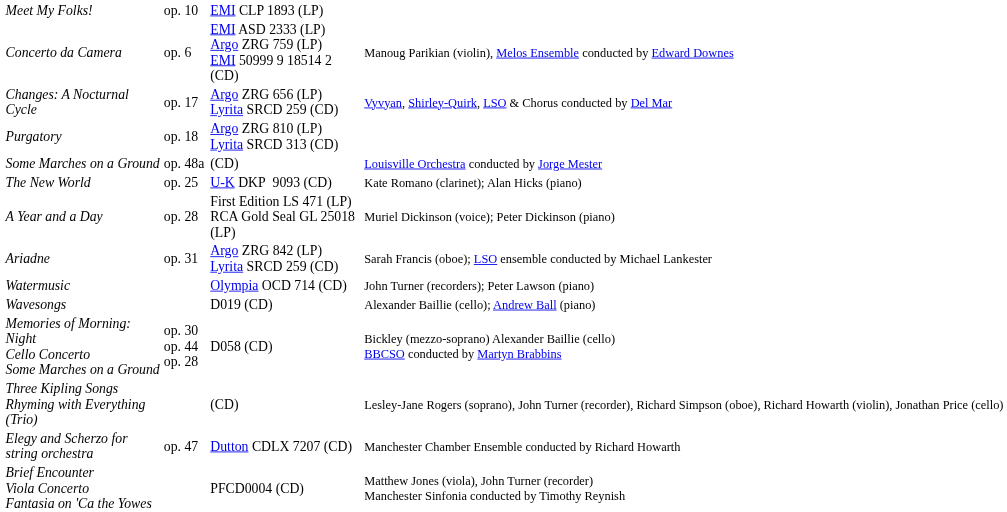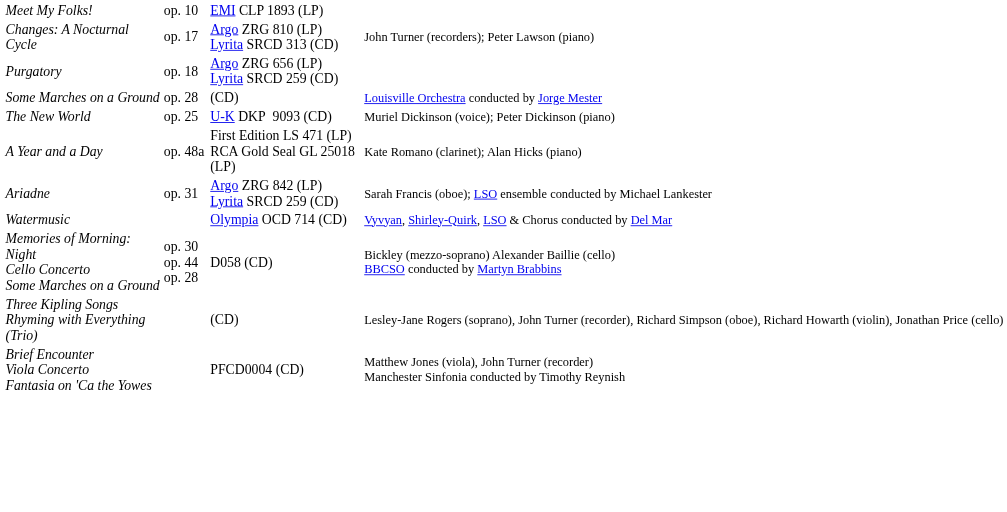- row: Concerto da Camera | op. 6 | EMI ASD 2333 (LP) Argo ZRG 759 (LP) EMI 50999 9 18514 2 (CD) | Manoug Parikian (violin), Melos Ensemble conducted by Edward Downes
Changes: A Nocturnal Cycle | column 3: Argo ZRG 656 (LP) Lyrita SRCD 259 (CD) -> Argo ZRG 810 (LP) Lyrita SRCD 313 (CD)
Changes: A Nocturnal Cycle | column 4: Vyvyan, Shirley-Quirk, LSO & Chorus conducted by Del Mar -> John Turner (recorders); Peter Lawson (piano)
Purgatory | column 3: Argo ZRG 810 (LP) Lyrita SRCD 313 (CD) -> Argo ZRG 656 (LP) Lyrita SRCD 259 (CD)
Some Marches on a Ground | column 2: op. 48a -> op. 28
The New World | column 4: Kate Romano (clarinet); Alan Hicks (piano) -> Muriel Dickinson (voice); Peter Dickinson (piano)
A Year and a Day | column 2: op. 28 -> op. 48a
A Year and a Day | column 4: Muriel Dickinson (voice); Peter Dickinson (piano) -> Kate Romano (clarinet); Alan Hicks (piano)
Watermusic | column 4: John Turner (recorders); Peter Lawson (piano) -> Vyvyan, Shirley-Quirk, LSO & Chorus conducted by Del Mar
- row: Wavesongs | D019 (CD) | Alexander Baillie (cello); Andrew Ball (piano)
- row: Elegy and Scherzo for string orchestra | op. 47 | Dutton CDLX 7207 (CD) | Manchester Chamber Ensemble conducted by Richard Howarth
